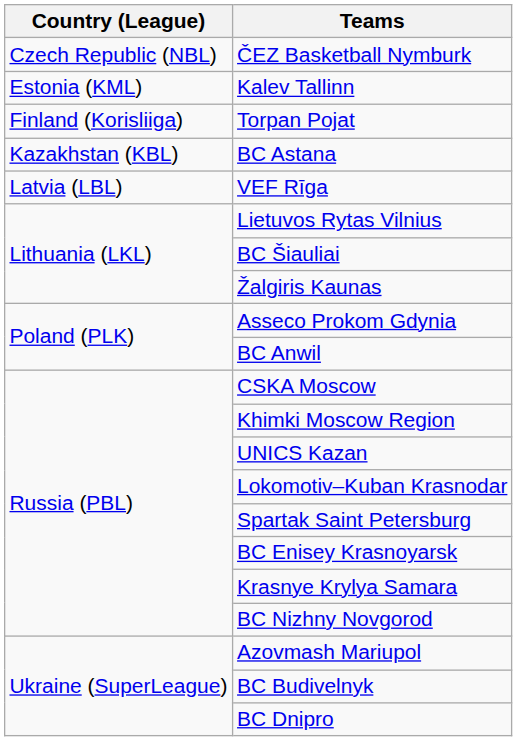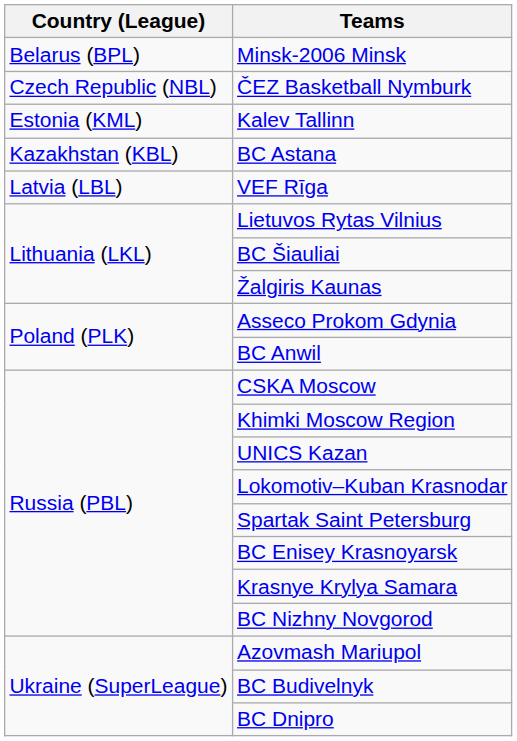+ row: Belarus (BPL) | Minsk-2006 Minsk
- row: Finland (Korisliiga) | Torpan Pojat
